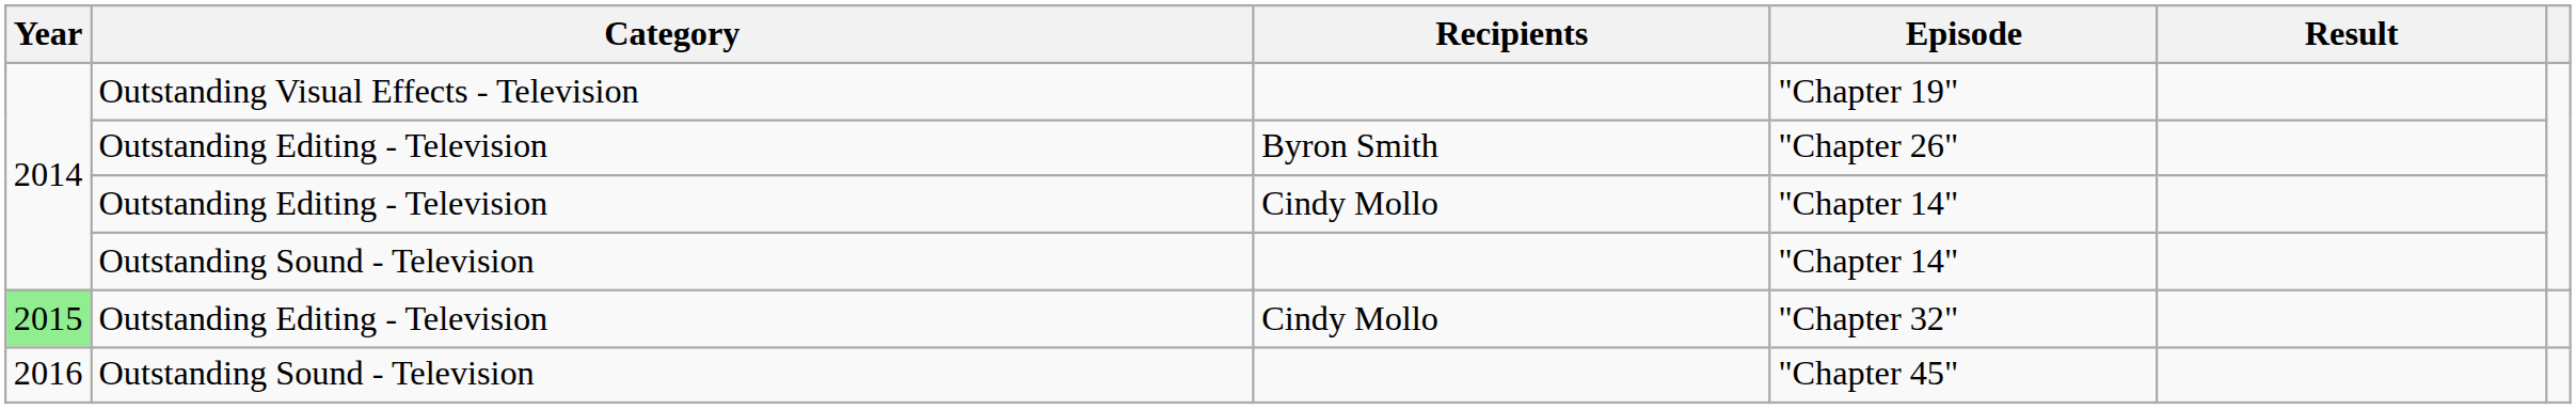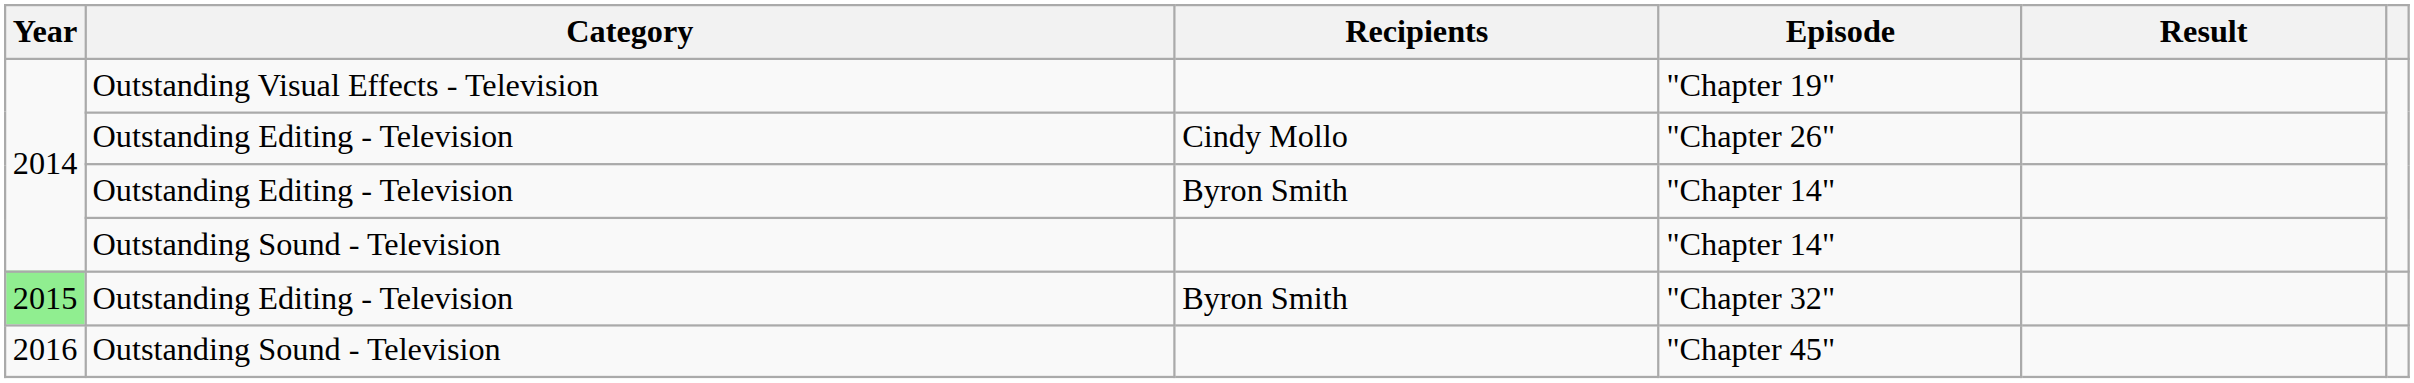"Chapter 26" | Recipients: Byron Smith -> Cindy Mollo
Outstanding Editing - Television / "Chapter 14" | Recipients: Cindy Mollo -> Byron Smith
"Chapter 32" | Recipients: Cindy Mollo -> Byron Smith
